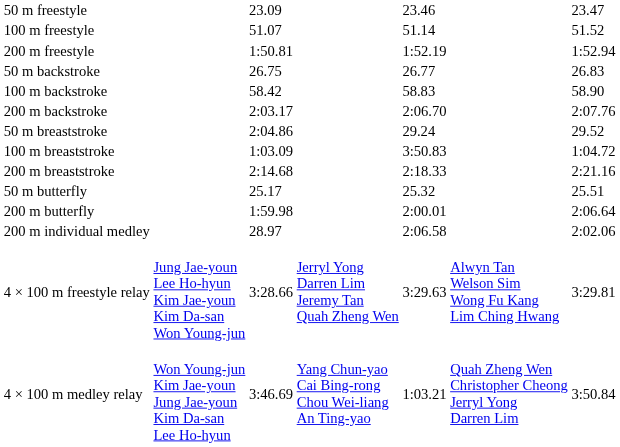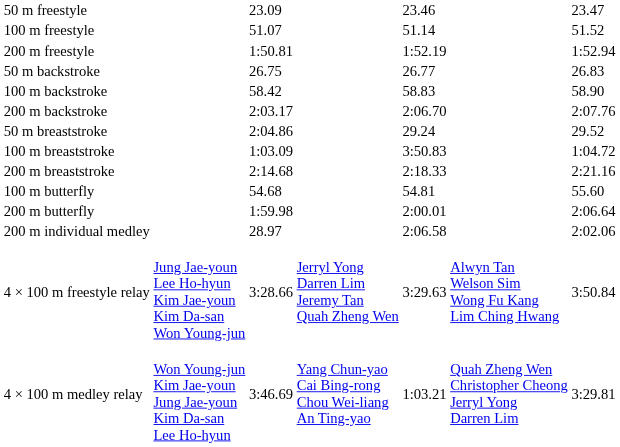- row: 50 m butterfly | 25.17 | 25.32 | 25.51
+ row: 100 m butterfly | 54.68 | 54.81 | 55.60
4 × 100 m freestyle relay | column 7: 3:29.81 -> 3:50.84
4 × 100 m medley relay | column 7: 3:50.84 -> 3:29.81
